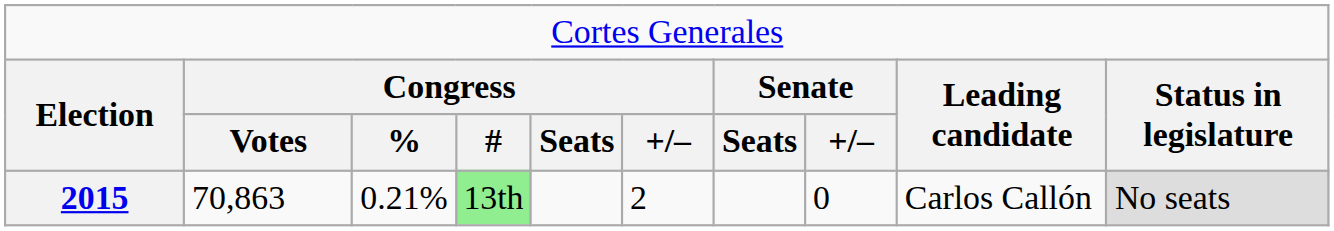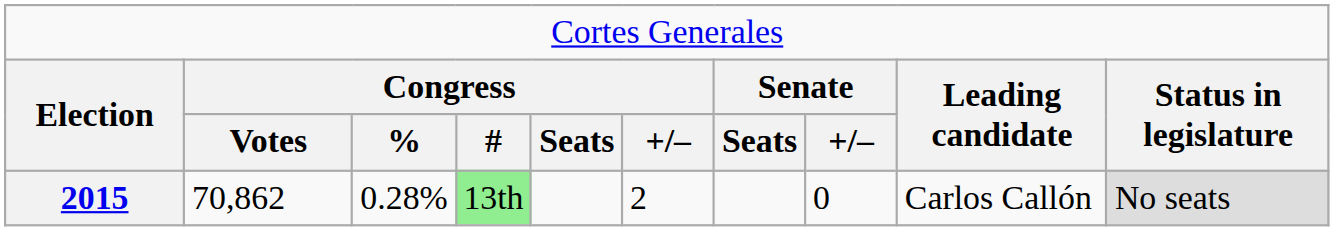2015 | column 2: 70,863 -> 70,862
2015 | column 3: 0.21% -> 0.28%
